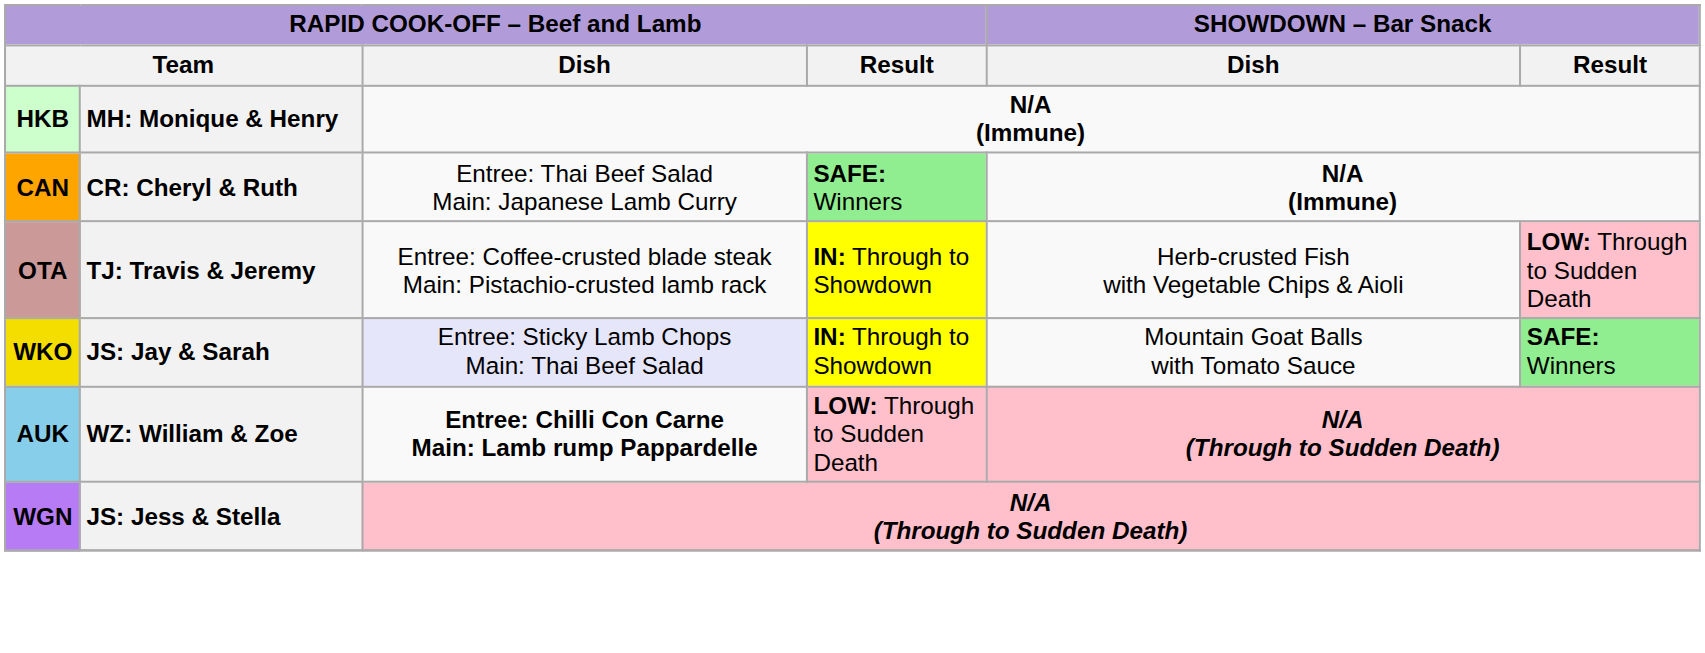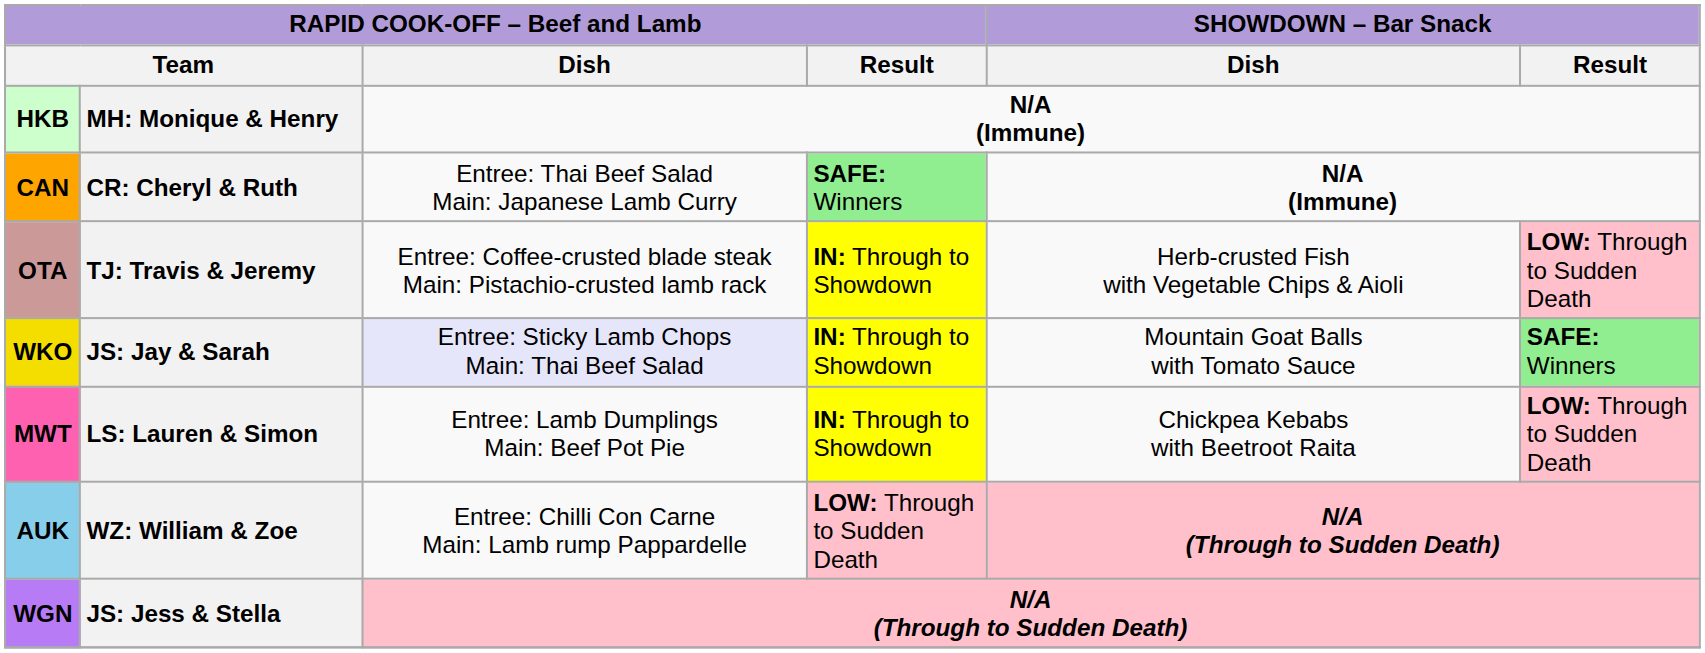+ row: MWT | LS: Lauren & Simon | Entree: Lamb Dumplings Main: Beef Pot Pie | IN: Through to Showdown | Chickpea Kebabs with Beetroot Raita | LOW: Through to Sudden Death
WZ: William & Zoe | RAPID COOK-OFF – Beef and Lamb / Dish: bold -> normal
